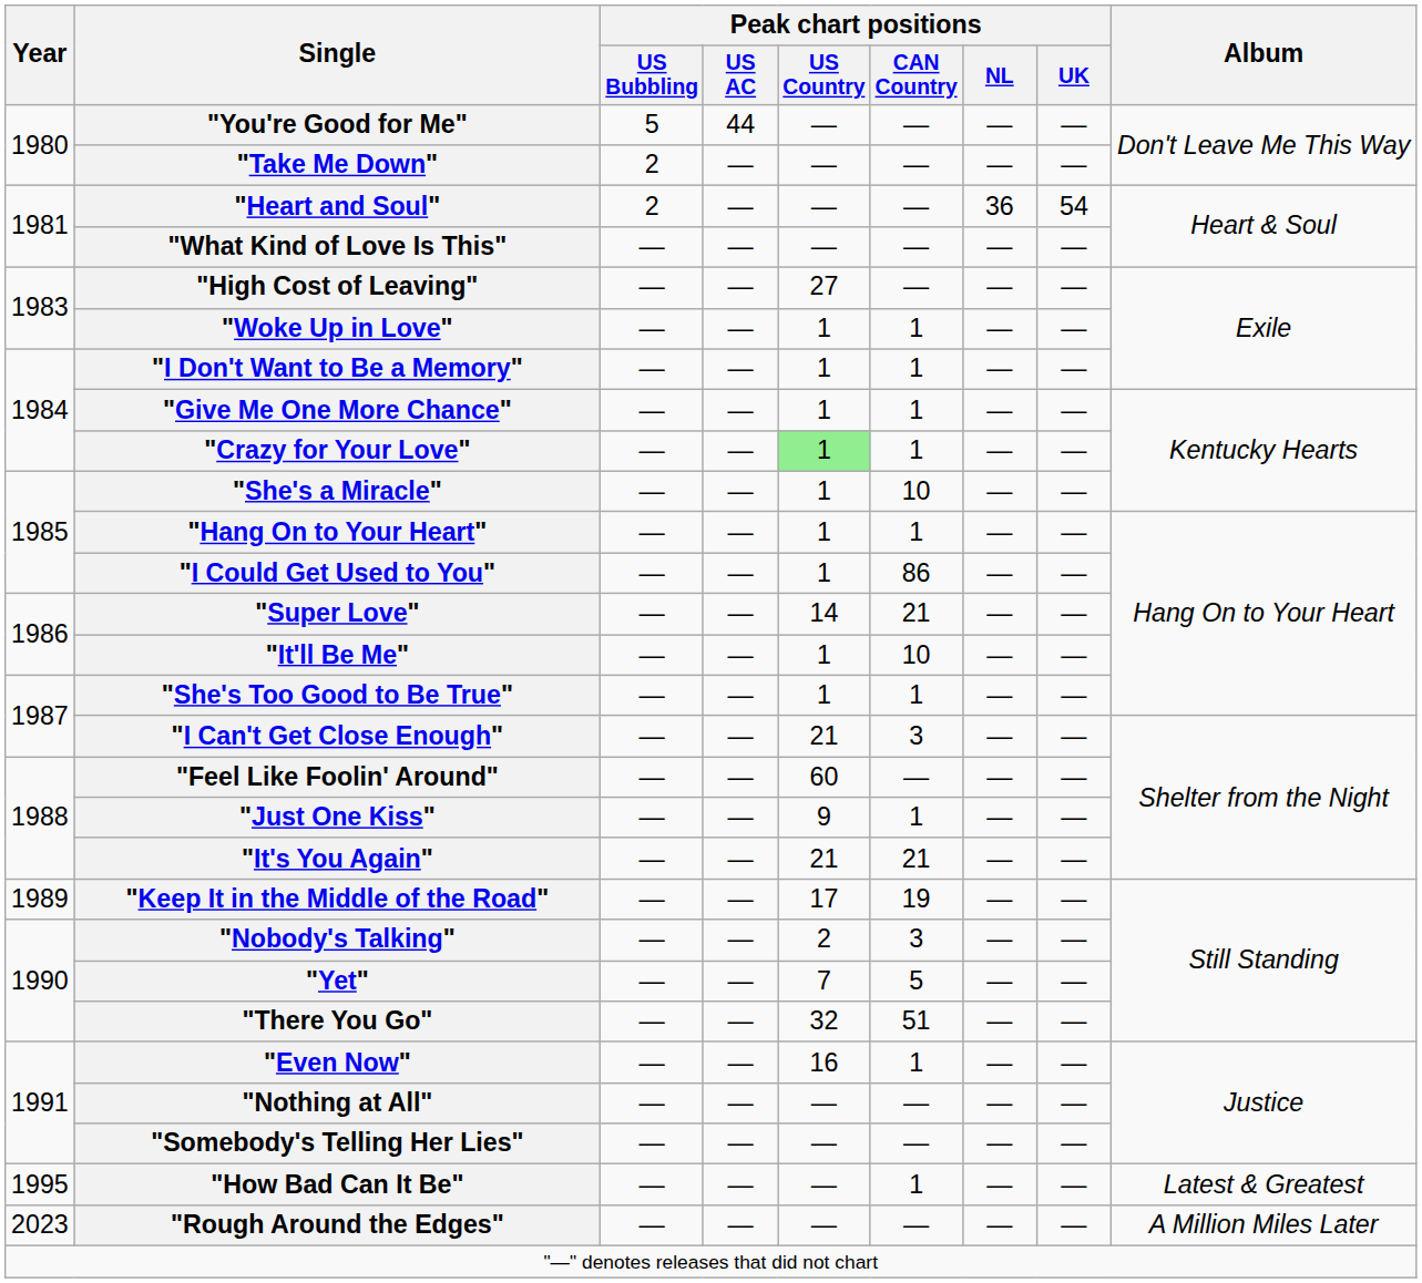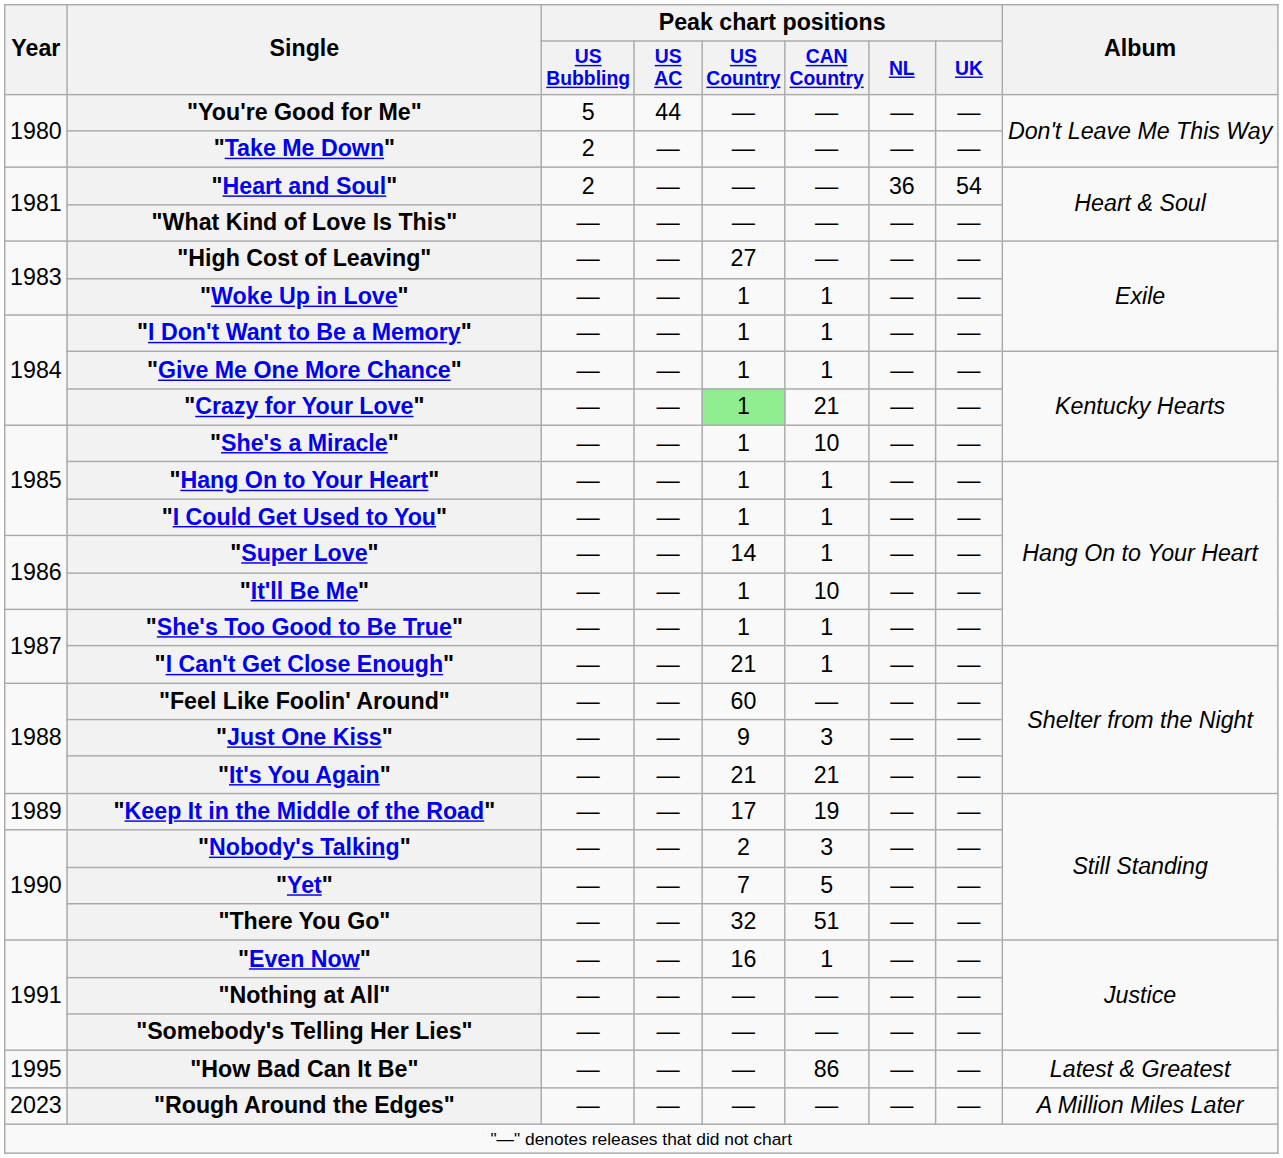"Crazy for Your Love" | Peak chart positions / CAN Country: 1 -> 21
"I Could Get Used to You" | Peak chart positions / CAN Country: 86 -> 1
"Super Love" | Peak chart positions / CAN Country: 21 -> 1
"I Can't Get Close Enough" | Peak chart positions / CAN Country: 3 -> 1
"Just One Kiss" | Peak chart positions / CAN Country: 1 -> 3
"How Bad Can It Be" | Peak chart positions / CAN Country: 1 -> 86
